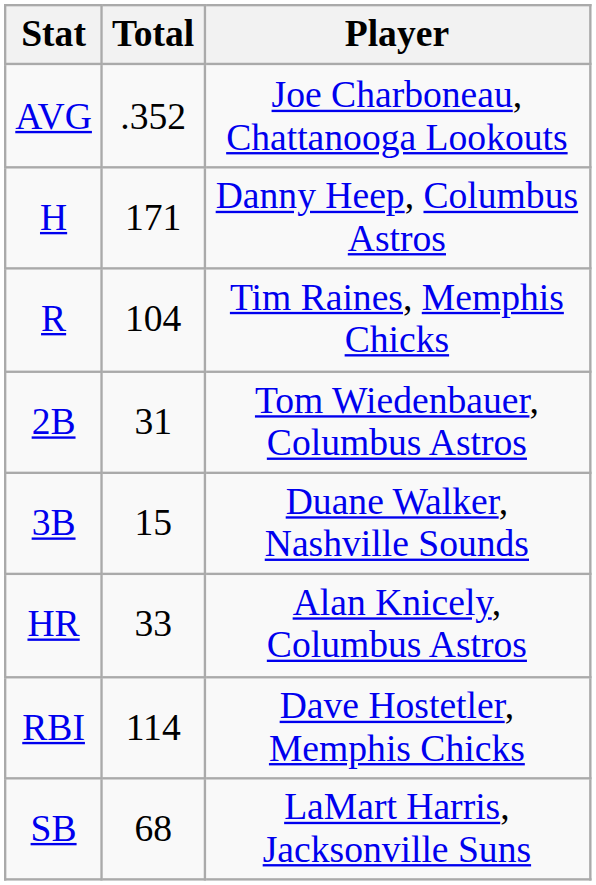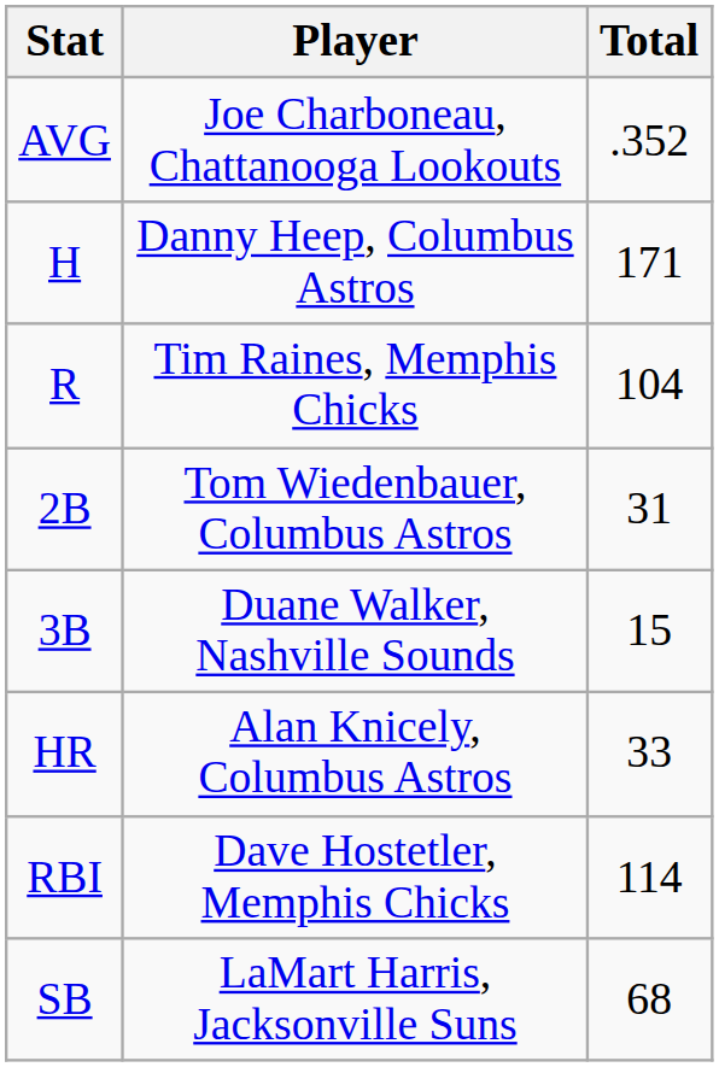columns swapped: Player <-> Total
